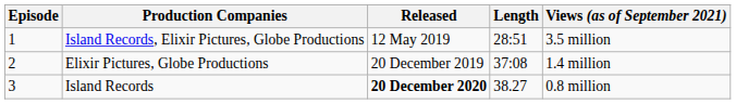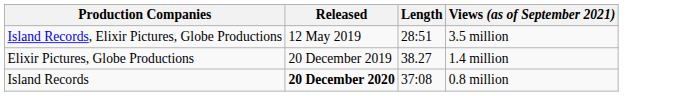- column: Episode | 1 | 2 | 3
Elixir Pictures, Globe Productions | Length: 37:08 -> 38.27
Island Records | Length: 38.27 -> 37:08
